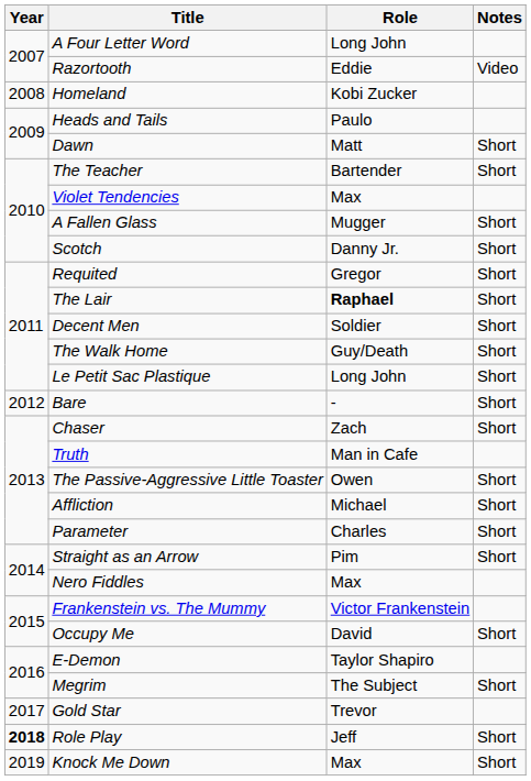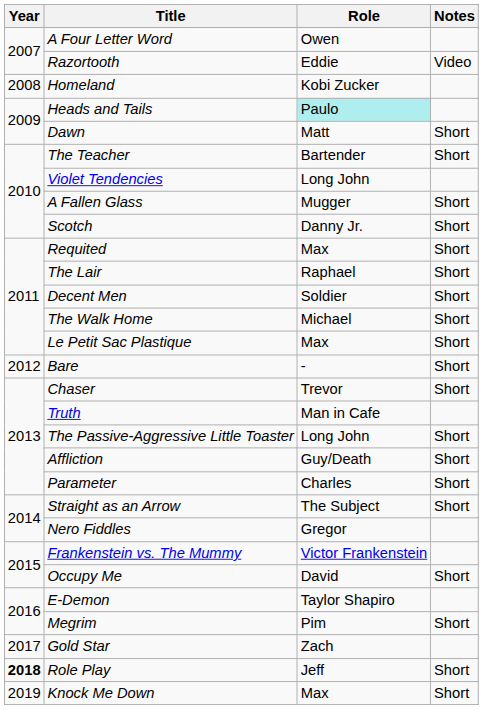A Four Letter Word | Role: Long John -> Owen
Heads and Tails | Role: no background -> paleturquoise background
Violet Tendencies | Role: Max -> Long John
Requited | Role: Gregor -> Max
The Lair | Role: bold -> normal
The Walk Home | Role: Guy/Death -> Michael
Le Petit Sac Plastique | Role: Long John -> Max
Chaser | Role: Zach -> Trevor
The Passive-Aggressive Little Toaster | Role: Owen -> Long John
Affliction | Role: Michael -> Guy/Death
Straight as an Arrow | Role: Pim -> The Subject
Nero Fiddles | Role: Max -> Gregor
Megrim | Role: The Subject -> Pim
Gold Star | Role: Trevor -> Zach
